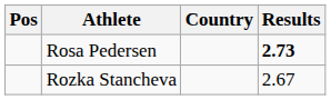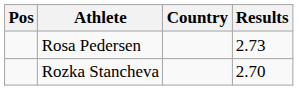Rosa Pedersen | Results: bold -> normal
Rozka Stancheva | Results: 2.67 -> 2.70
